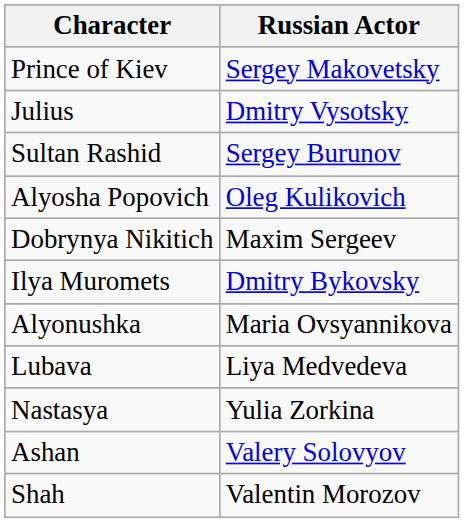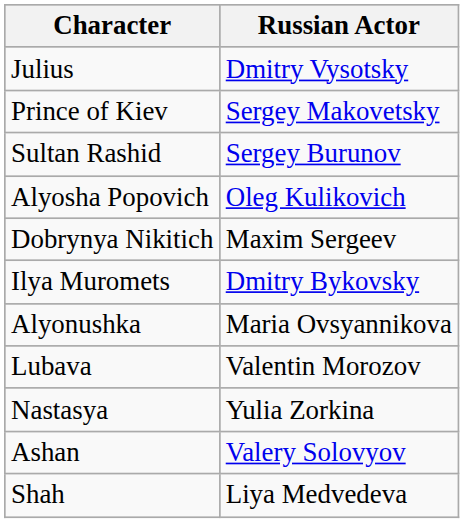rows swapped: Julius <-> Prince of Kiev
Lubava | Russian Actor: Liya Medvedeva -> Valentin Morozov
Shah | Russian Actor: Valentin Morozov -> Liya Medvedeva
